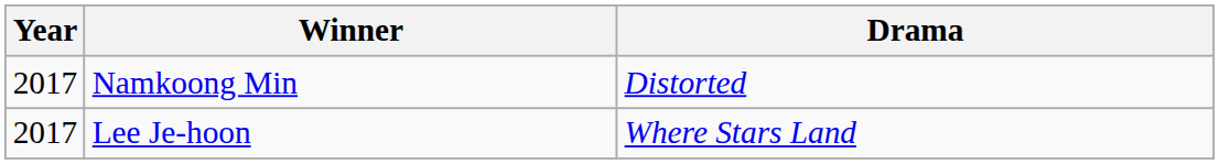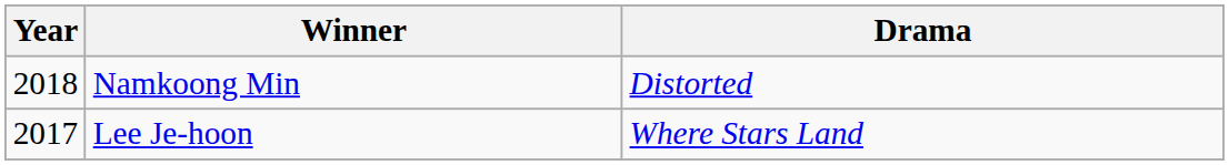Namkoong Min | Year: 2017 -> 2018
